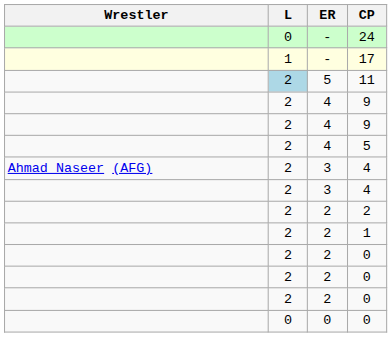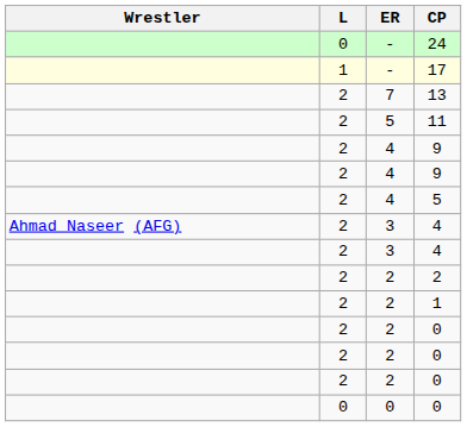+ row: 2 | 7 | 13
11 | L: lightblue background -> no background
